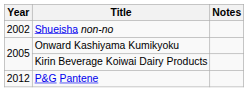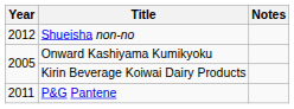Shueisha non-no | Year: 2002 -> 2012
P&G Pantene | Year: 2012 -> 2011
